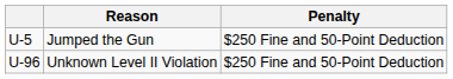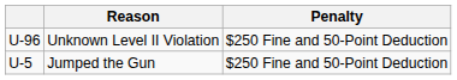rows swapped: Jumped the Gun <-> Unknown Level II Violation
